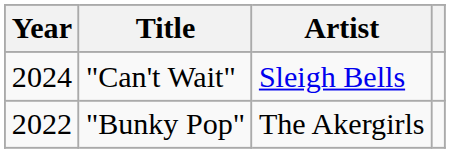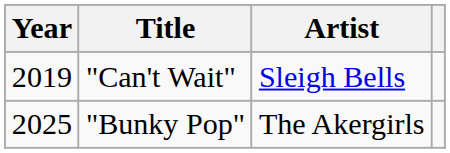"Can't Wait" | Year: 2024 -> 2019
"Bunky Pop" | Year: 2022 -> 2025
